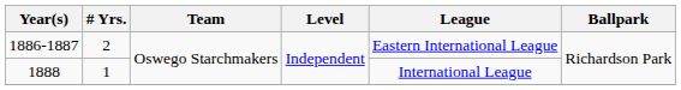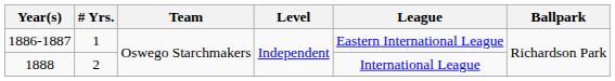1886-1887 | # Yrs.: 2 -> 1
1888 | # Yrs.: 1 -> 2
